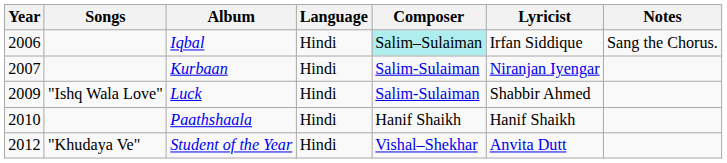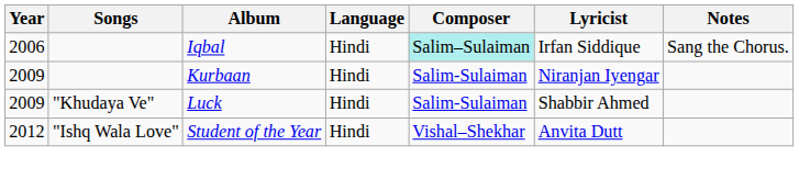Kurbaan | Year: 2007 -> 2009
Luck | Songs: "Ishq Wala Love" -> "Khudaya Ve"
- row: 2010 | Paathshaala | Hindi | Hanif Shaikh | Hanif Shaikh
Student of the Year | Songs: "Khudaya Ve" -> "Ishq Wala Love"
